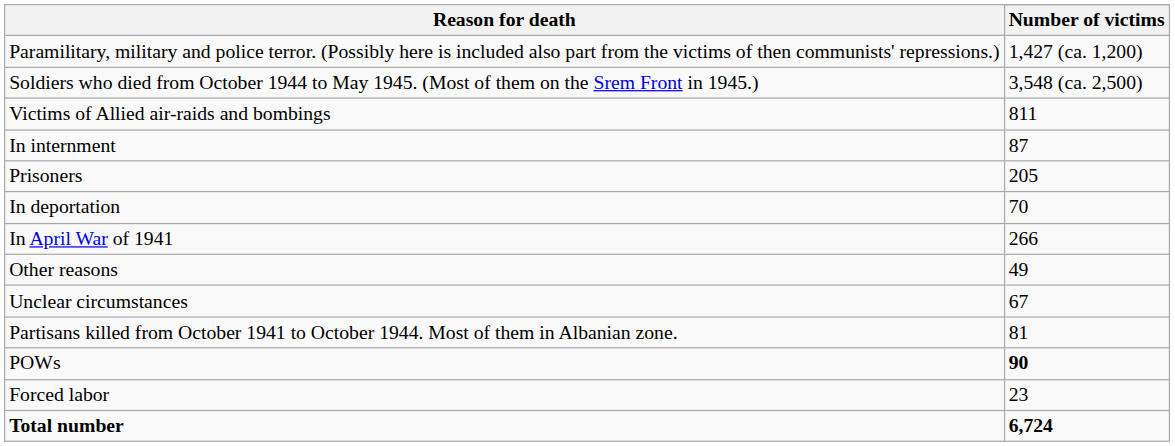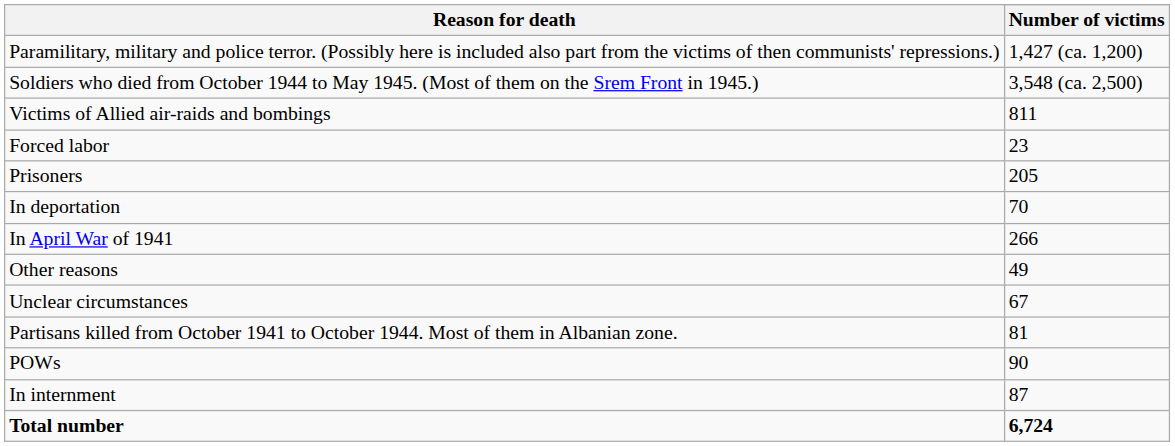rows swapped: In internment <-> Forced labor
POWs | Number of victims: bold -> normal
